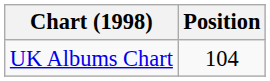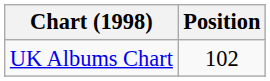UK Albums Chart | Position: 104 -> 102
